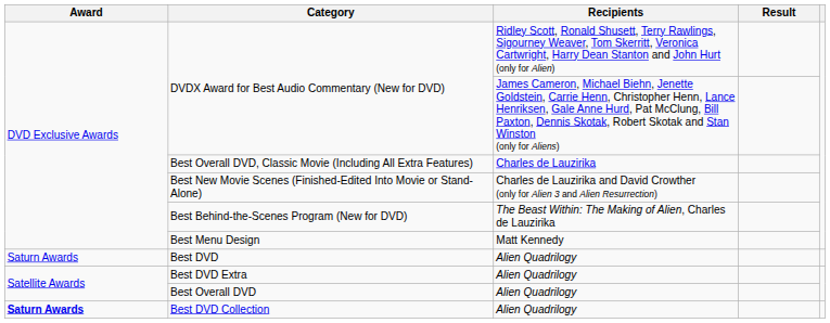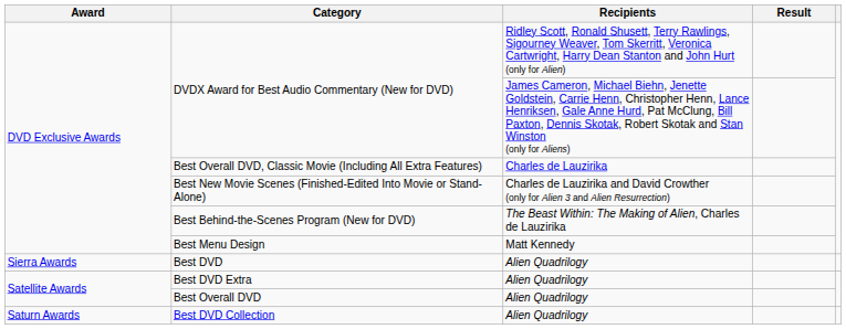Best DVD | Award: Saturn Awards -> Sierra Awards
Best DVD Collection | Award: bold -> normal
